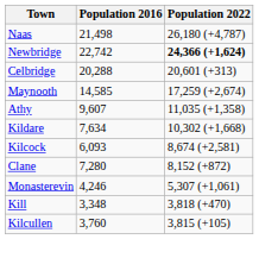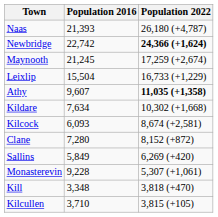Naas | Population 2016: 21,498 -> 21,393
- row: Celbridge | 20,288 | 20,601 (+313)
Maynooth | Population 2016: 14,585 -> 21,245
+ row: Leixlip | 15,504 | 16,733 (+1,229)
Athy | Population 2022: normal -> bold
+ row: Sallins | 5,849 | 6,269 (+420)
Monasterevin | Population 2016: 4,246 -> 9,228
Kilcullen | Population 2016: 3,760 -> 3,710
